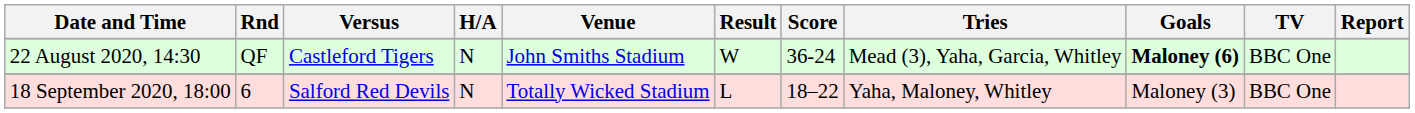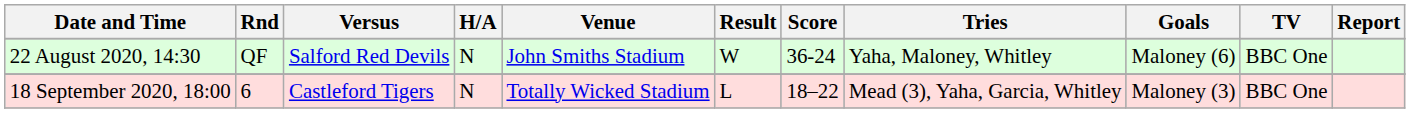22 August 2020, 14:30 | Versus: Castleford Tigers -> Salford Red Devils
22 August 2020, 14:30 | Tries: Mead (3), Yaha, Garcia, Whitley -> Yaha, Maloney, Whitley
22 August 2020, 14:30 | Goals: bold -> normal
18 September 2020, 18:00 | Versus: Salford Red Devils -> Castleford Tigers
18 September 2020, 18:00 | Tries: Yaha, Maloney, Whitley -> Mead (3), Yaha, Garcia, Whitley
